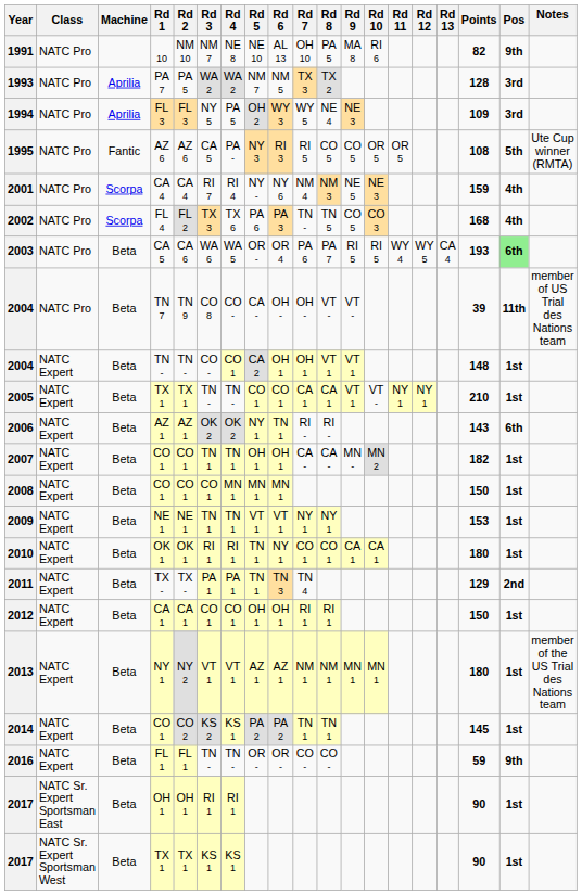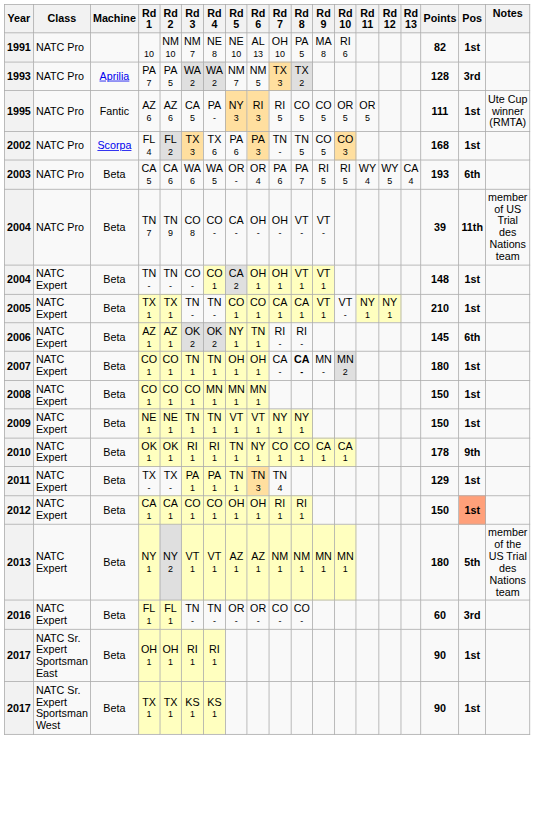1991 | Pos: 9th -> 1st
- row: 1994 | NATC Pro | Aprilia | FL 3 | FL 3 | NY 5 | PA 5 | OH 2 | WY 3 | WY 5 | NE 4 | NE 3 | 109 | 3rd
1995 | Points: 108 -> 111
1995 | Pos: 5th -> 1st
- row: 2001 | NATC Pro | Scorpa | CA 4 | CA 4 | RI 7 | RI 4 | NY - | NY 6 | NM 4 | NM 3 | NE 5 | NE 3 | 159 | 4th
2002 | Pos: 4th -> 1st
2003 | Pos: lightgreen background -> no background
2006 | Points: 143 -> 145
2007 | Rd 8: normal -> bold
2007 | Points: 182 -> 180
2009 | Points: 153 -> 150
2010 | Points: 180 -> 178
2010 | Pos: 1st -> 9th
2011 | Pos: 2nd -> 1st
2012 | Pos: no background -> lightsalmon background
2013 | Pos: 1st -> 5th
- row: 2014 | NATC Expert | Beta | CO 1 | CO 2 | KS 2 | KS 1 | PA 2 | PA 2 | TN 1 | TN 1 | 145 | 1st
2016 | Points: 59 -> 60
2016 | Pos: 9th -> 3rd
